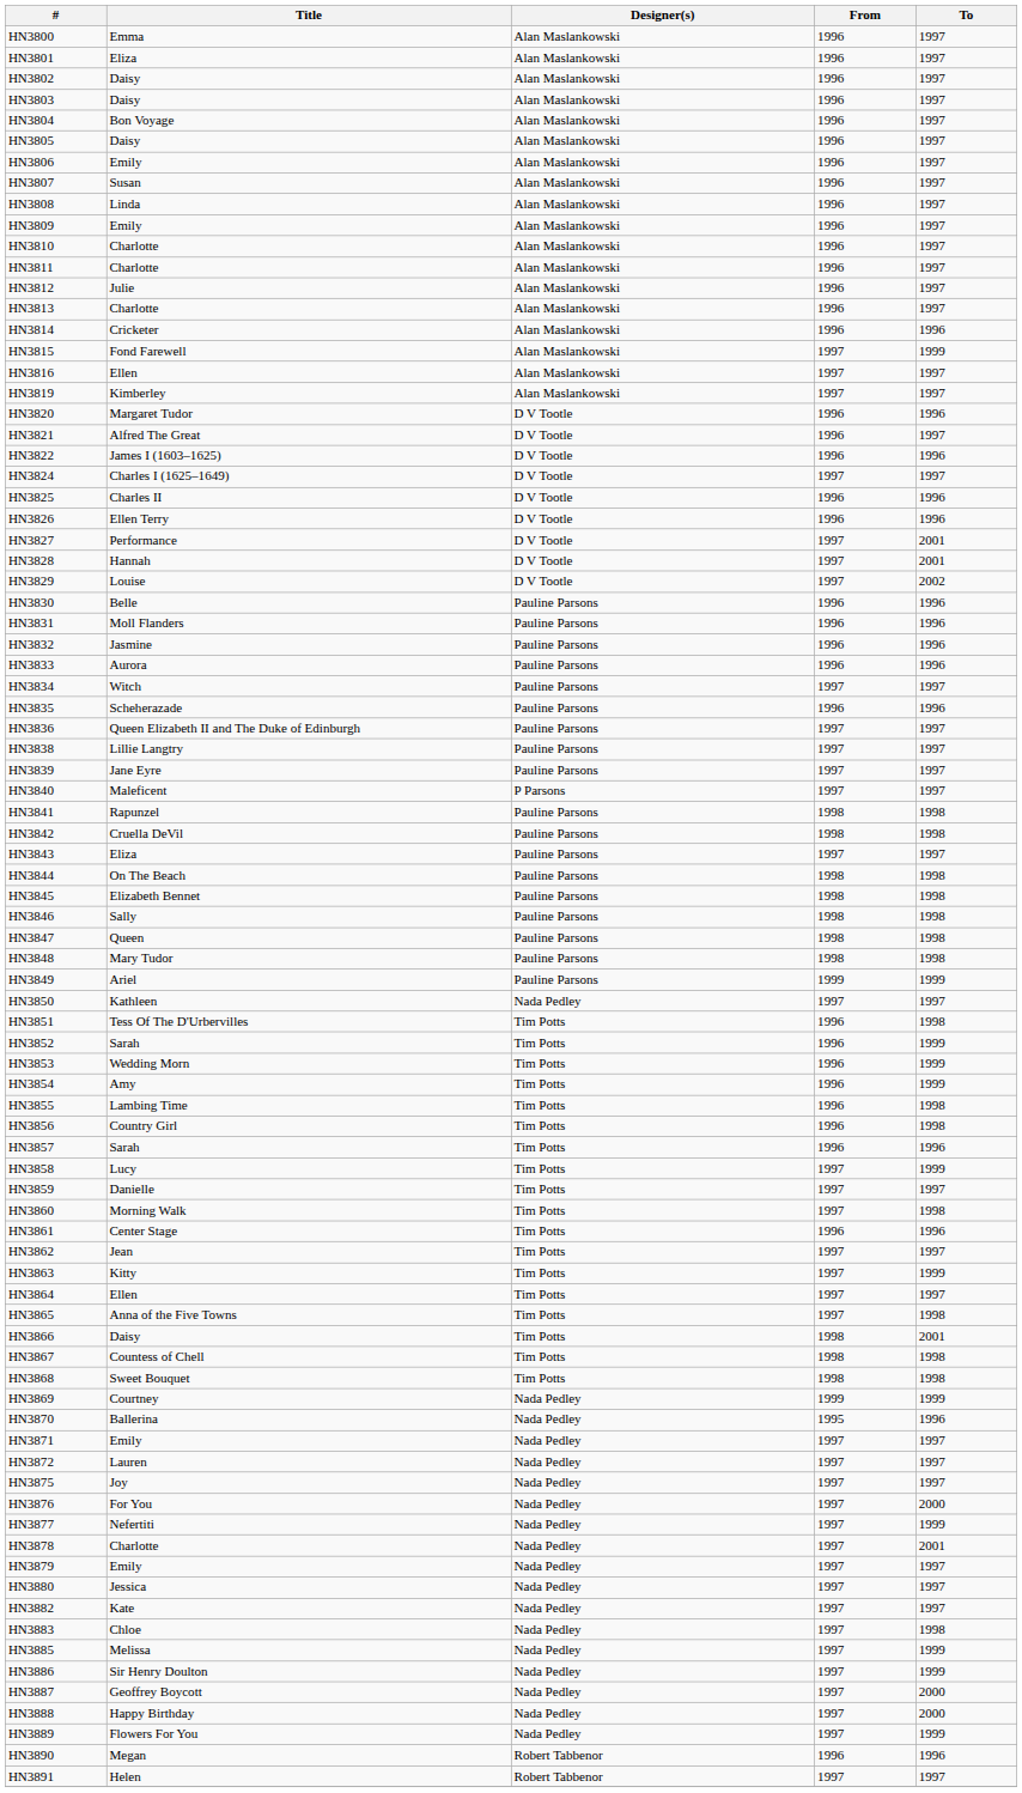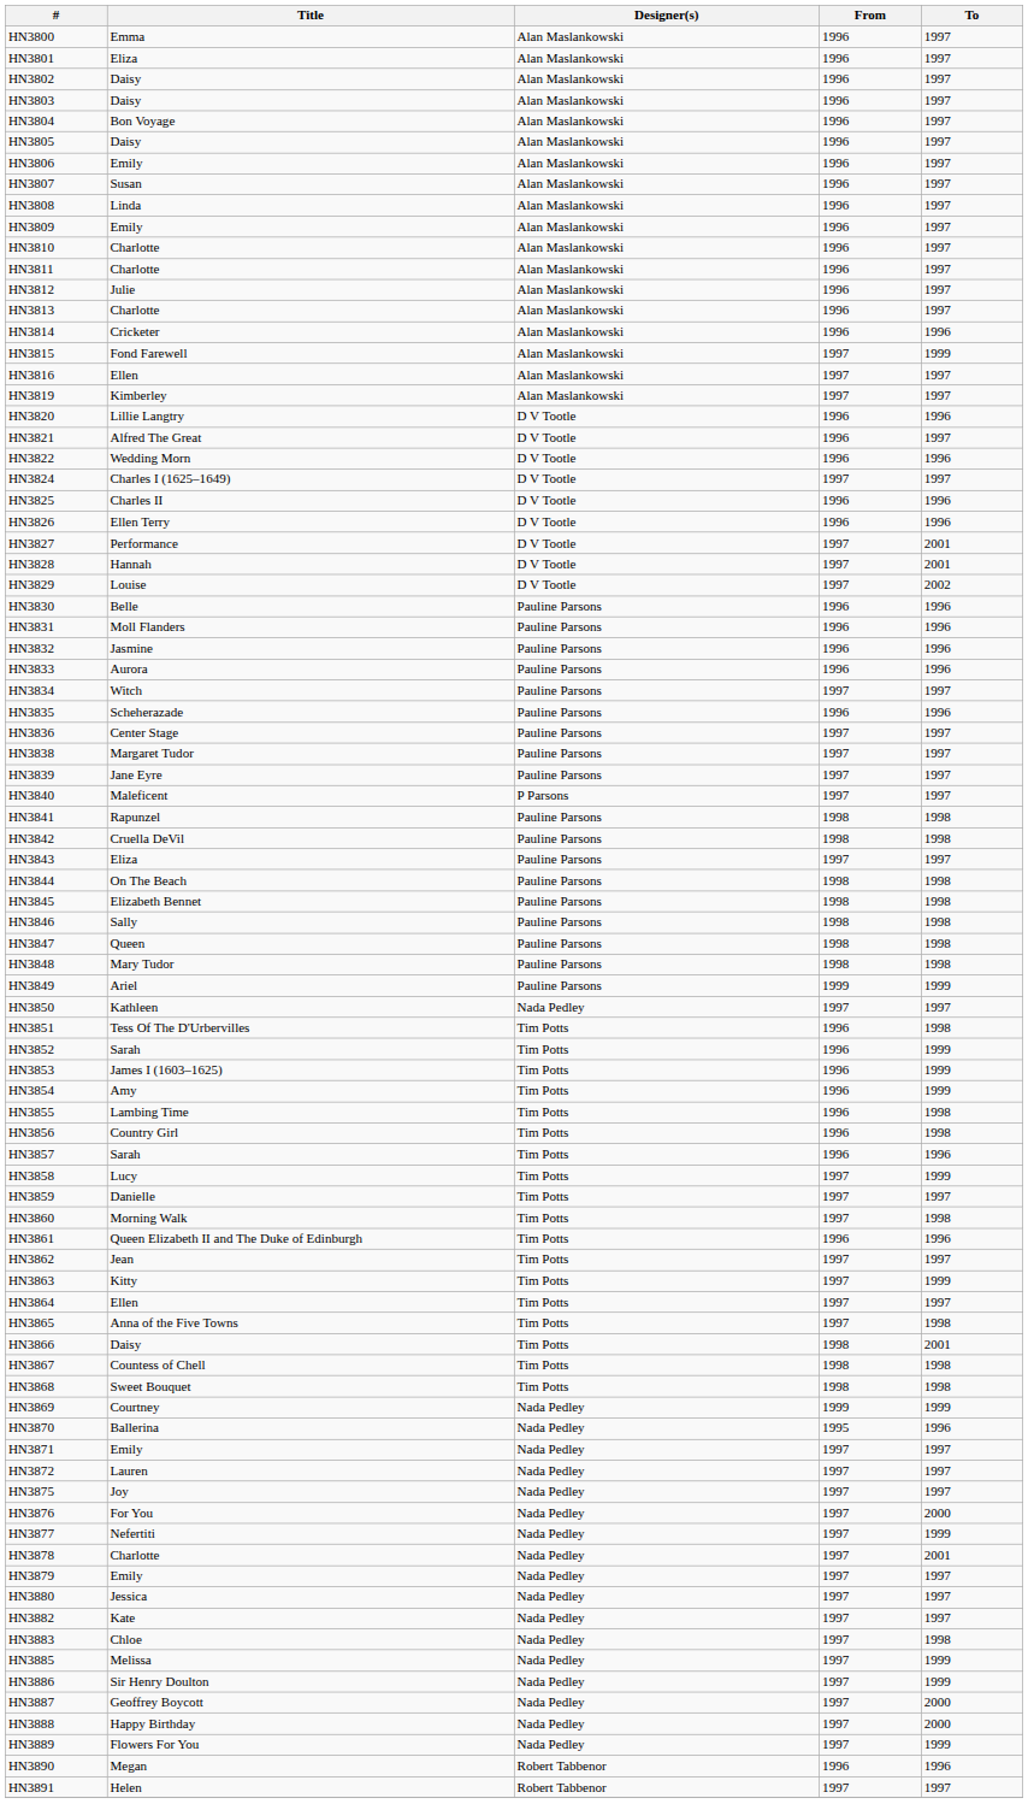HN3820 | Title: Margaret Tudor -> Lillie Langtry
HN3822 | Title: James I (1603–1625) -> Wedding Morn
HN3836 | Title: Queen Elizabeth II and The Duke of Edinburgh -> Center Stage
HN3838 | Title: Lillie Langtry -> Margaret Tudor
HN3853 | Title: Wedding Morn -> James I (1603–1625)
HN3861 | Title: Center Stage -> Queen Elizabeth II and The Duke of Edinburgh
